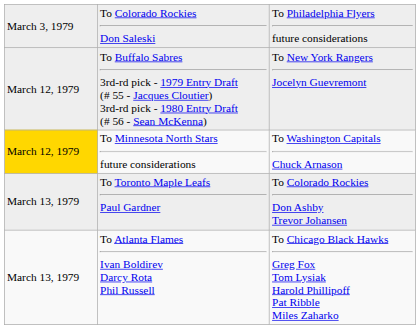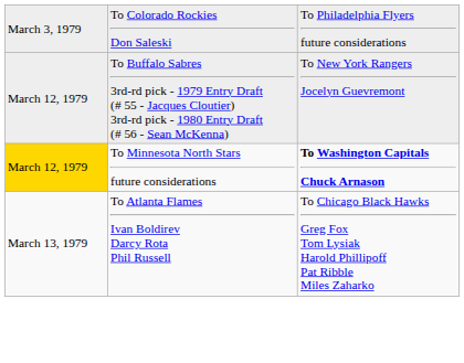To Minnesota North Stars future considerations | column 3: normal -> bold
- row: March 13, 1979 | To Toronto Maple Leafs Paul Gardner | To Colorado Rockies Don Ashby Trevor Johansen
